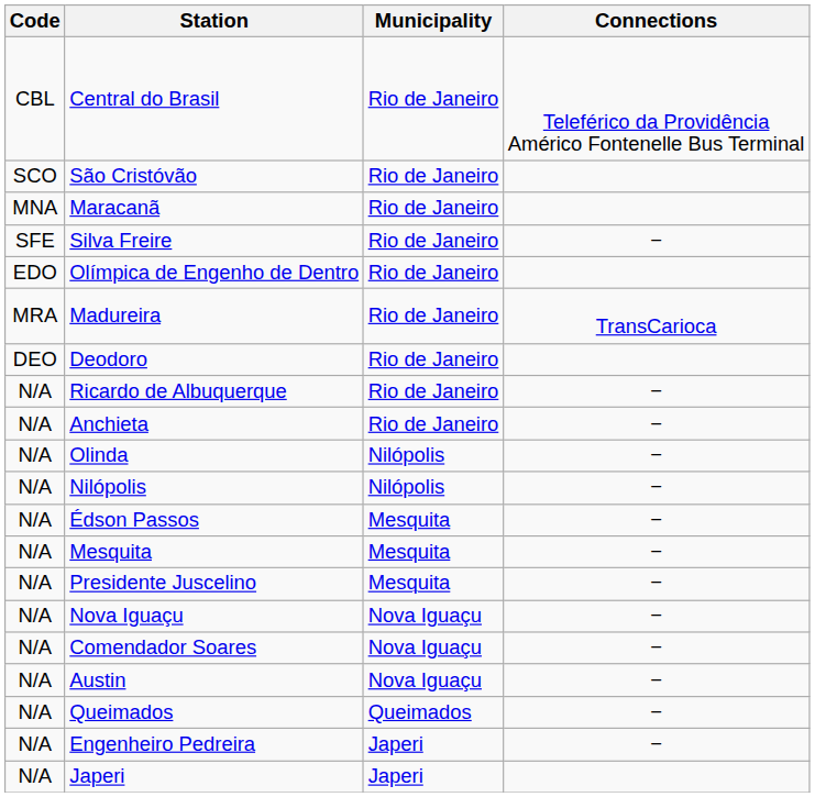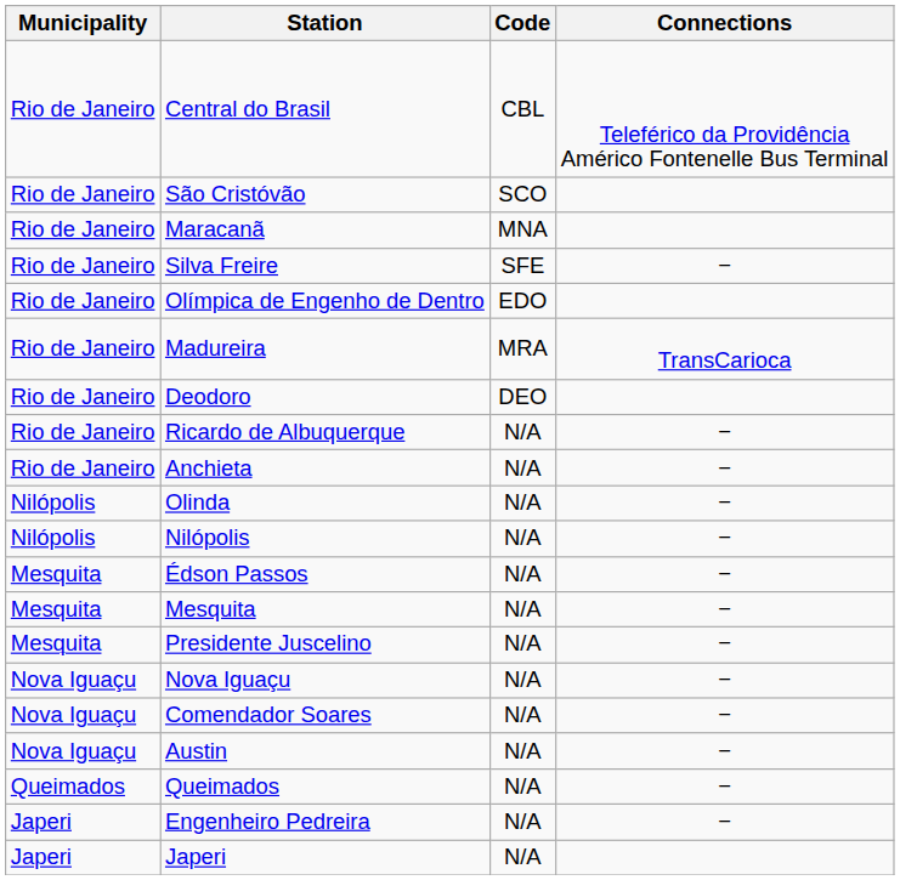columns swapped: Code <-> Municipality
